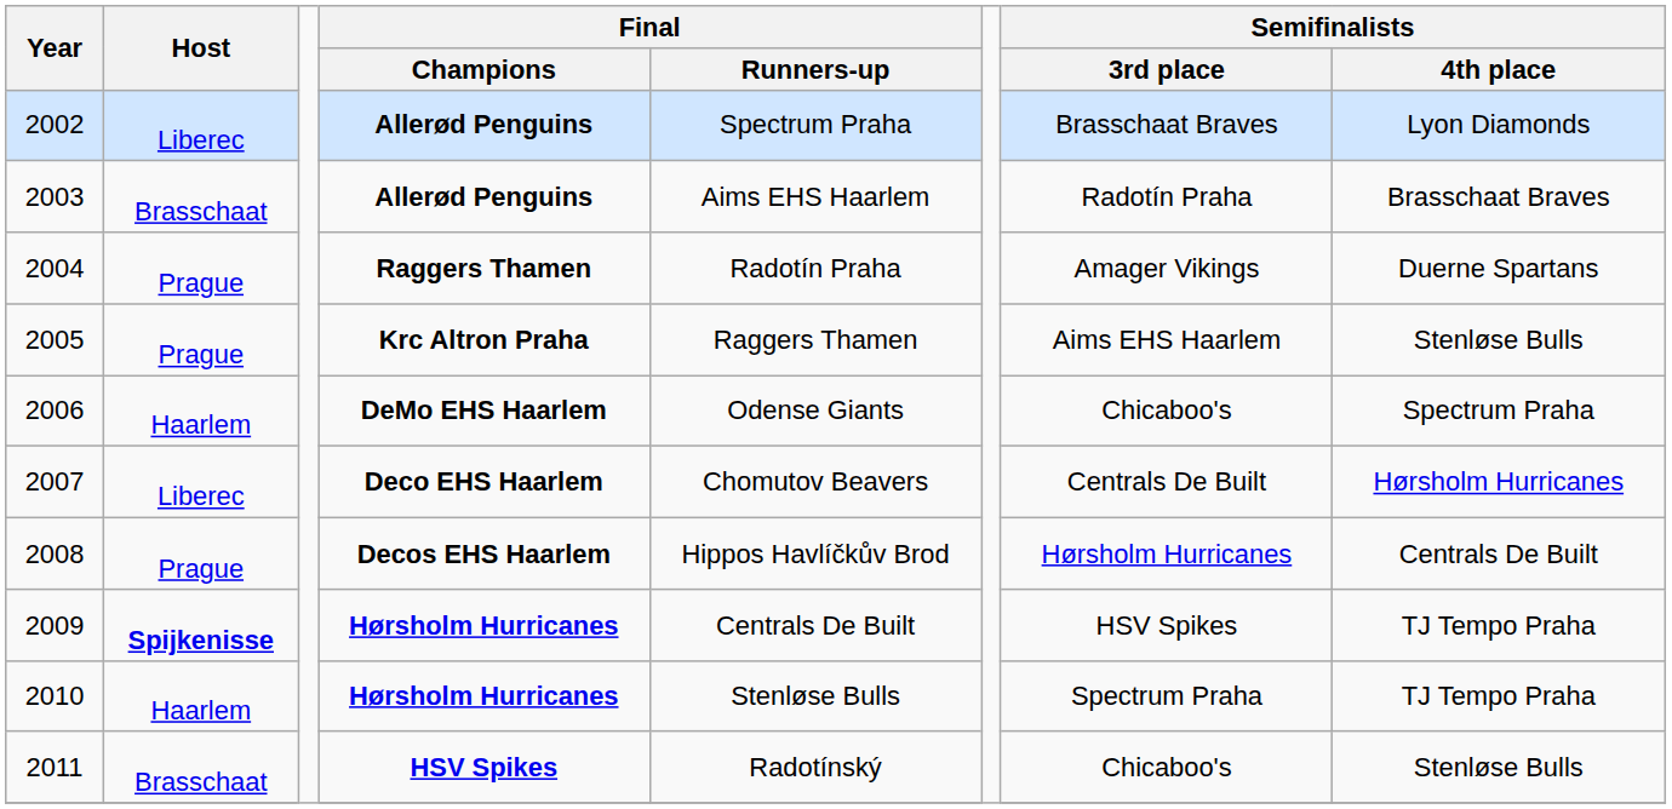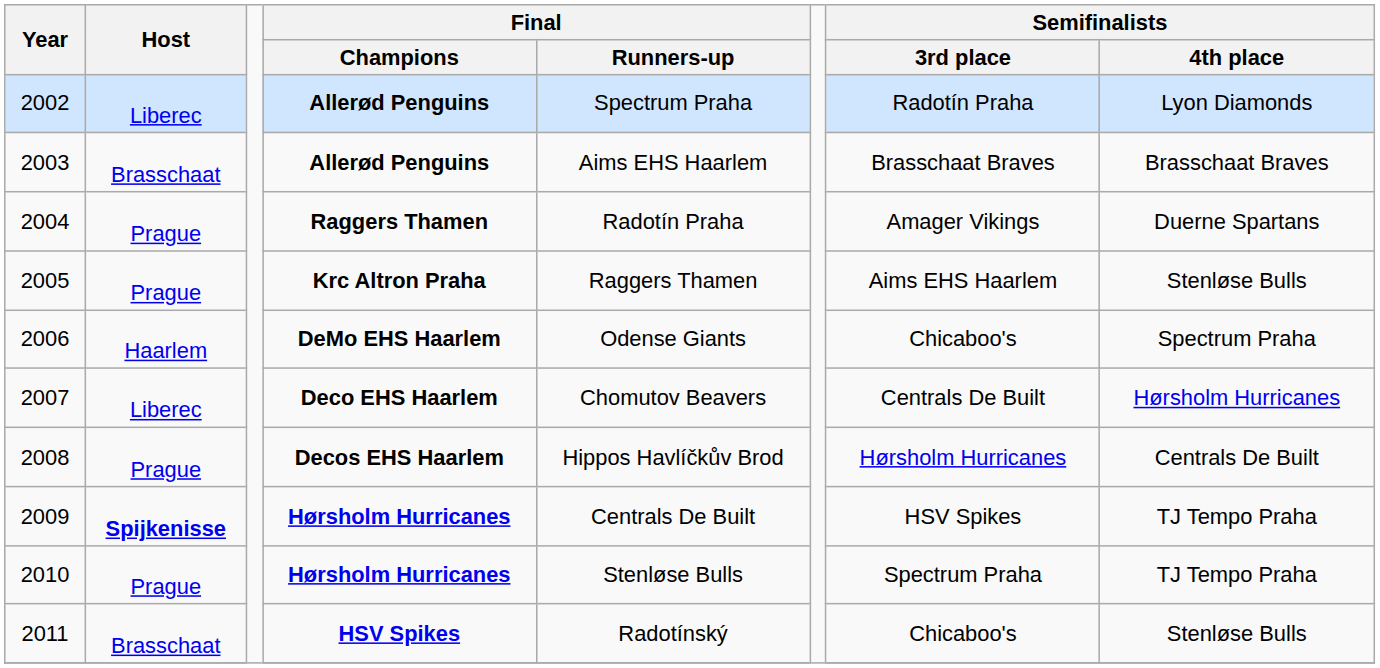2002 | Semifinalists / 3rd place: Brasschaat Braves -> Radotín Praha
2003 | Semifinalists / 3rd place: Radotín Praha -> Brasschaat Braves
2010 | Host: Haarlem -> Prague
